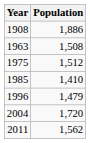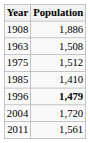1996 | Population: normal -> bold
2011 | Population: 1,562 -> 1,561
